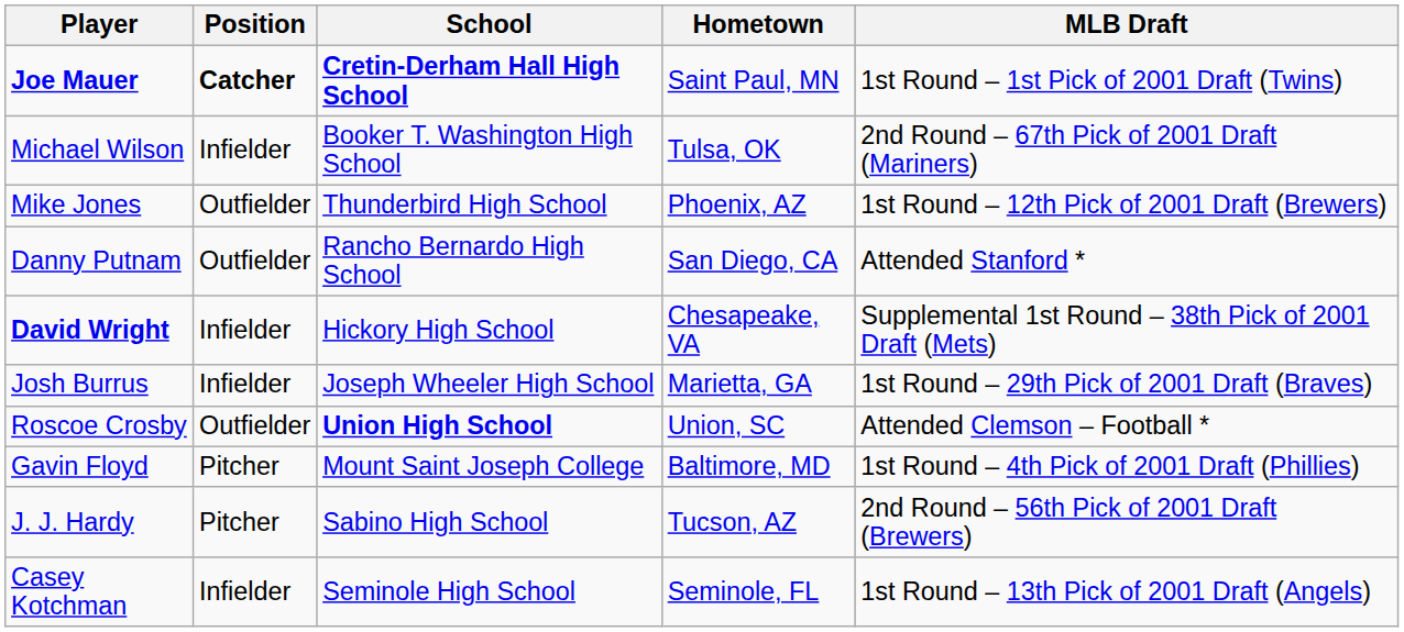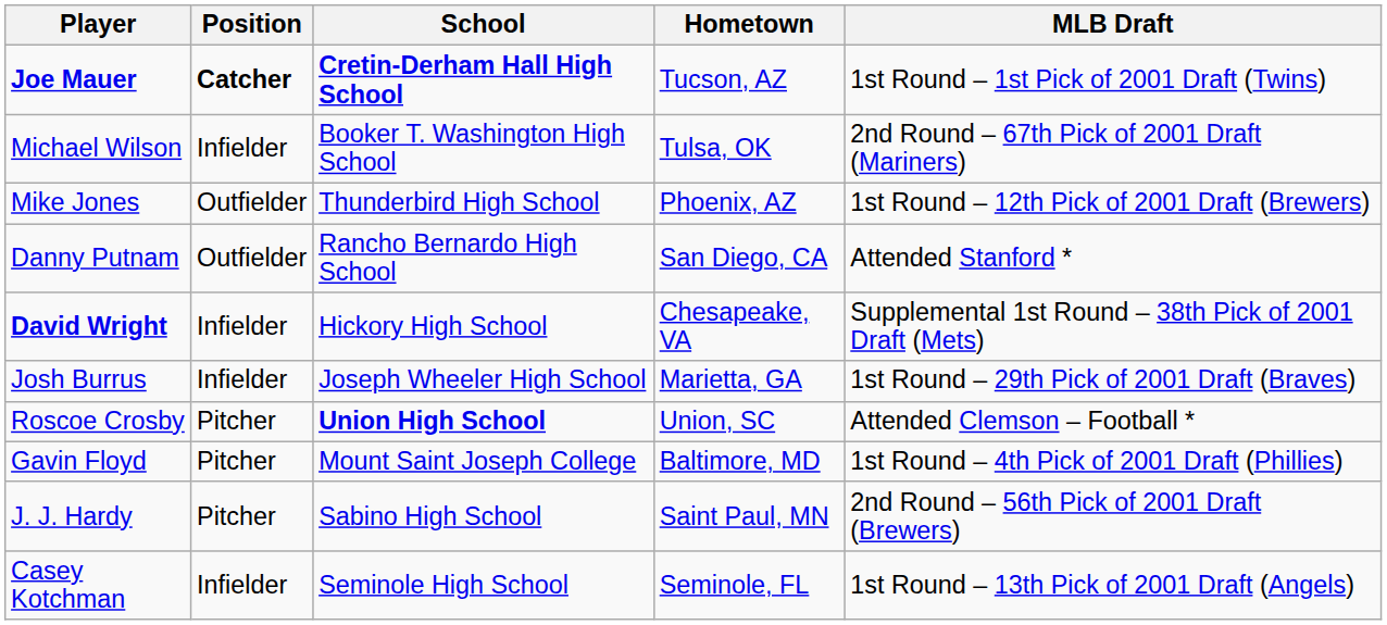Joe Mauer | Hometown: Saint Paul, MN -> Tucson, AZ
Roscoe Crosby | Position: Outfielder -> Pitcher
J. J. Hardy | Hometown: Tucson, AZ -> Saint Paul, MN
